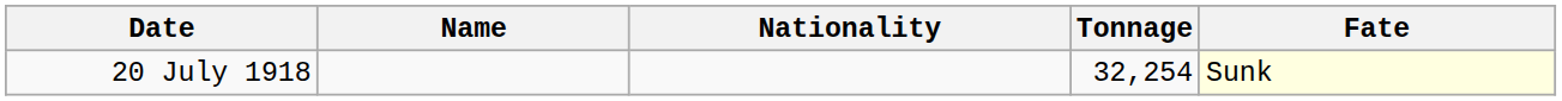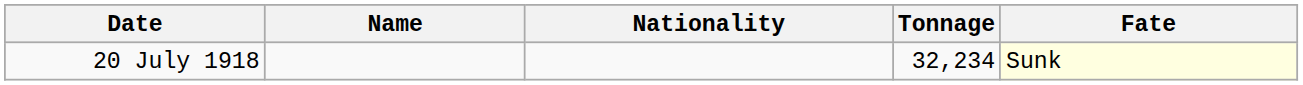20 July 1918 | Tonnage: 32,254 -> 32,234
